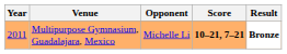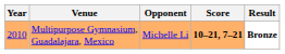Multipurpose Gymnasium, Guadalajara, Mexico | Year: 2011 -> 2010
